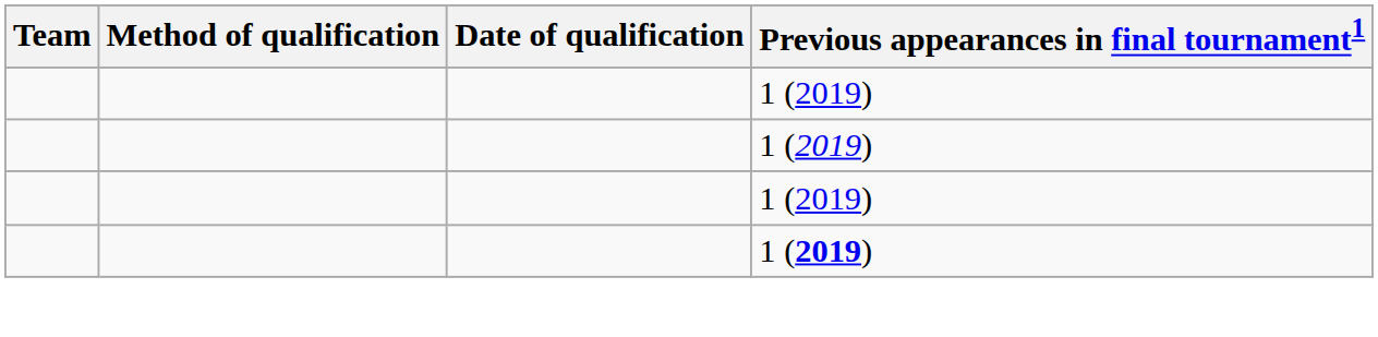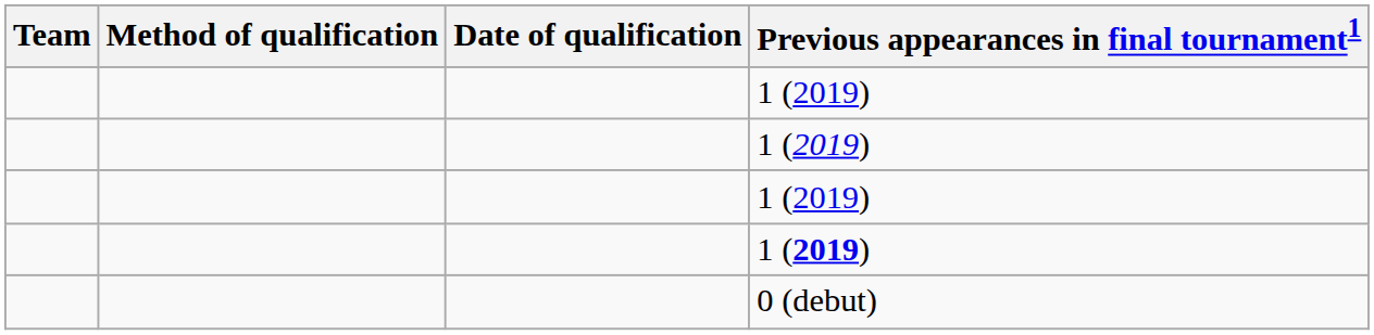+ row: 0 (debut)
